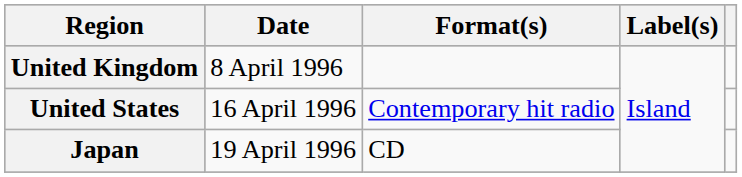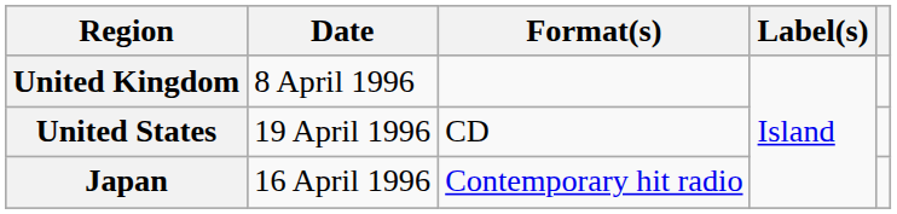United States | Date: 16 April 1996 -> 19 April 1996
United States | Format(s): Contemporary hit radio -> CD
Japan | Date: 19 April 1996 -> 16 April 1996
Japan | Format(s): CD -> Contemporary hit radio
